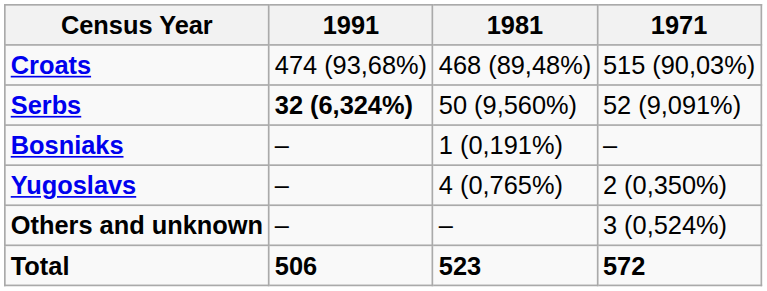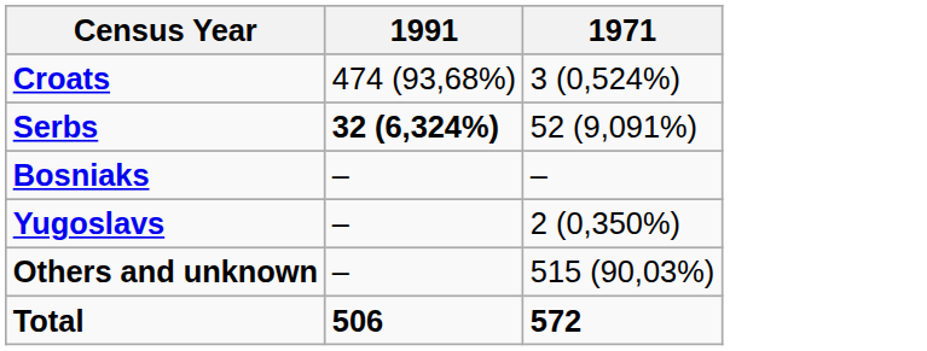- column: 1981 | 468 (89,48%) | 50 (9,560%) | 1 (0,191%) | 4 (0,765%) | – | 523
Croats | 1971: 515 (90,03%) -> 3 (0,524%)
Others and unknown | 1971: 3 (0,524%) -> 515 (90,03%)
